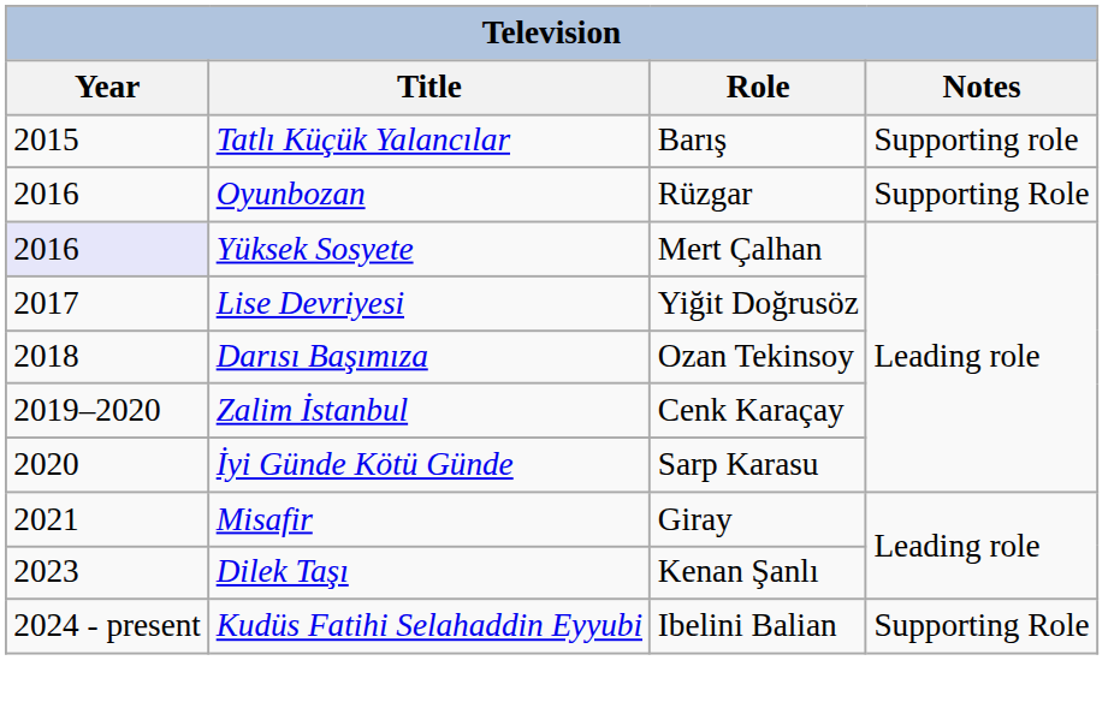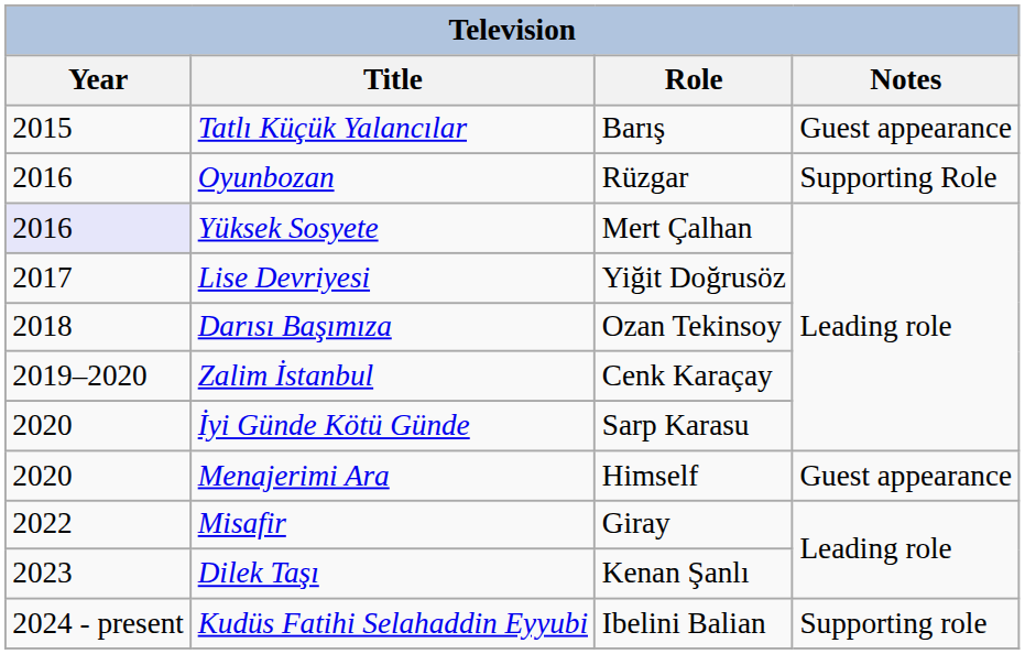Tatlı Küçük Yalancılar | Notes: Supporting role -> Guest appearance
+ row: 2020 | Menajerimi Ara | Himself | Guest appearance
Misafir | Year: 2021 -> 2022
Kudüs Fatihi Selahaddin Eyyubi | Notes: Supporting Role -> Supporting role
